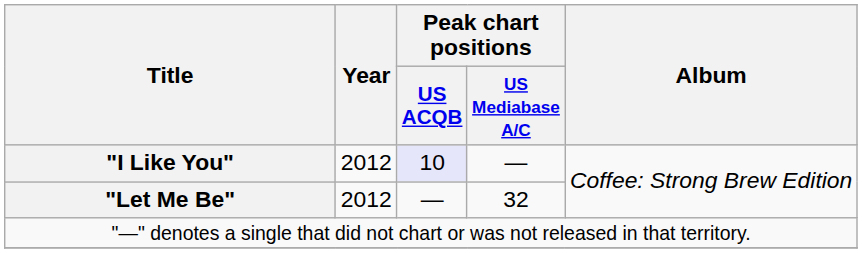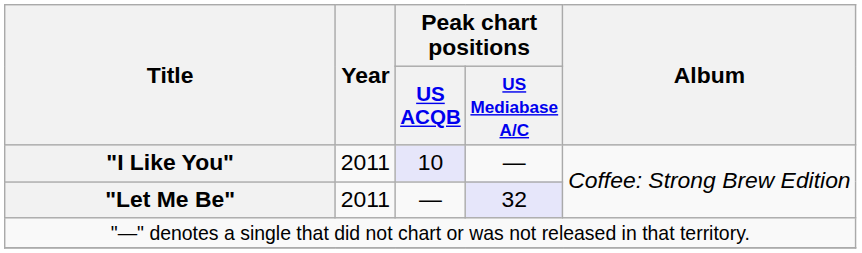"I Like You" | Year: 2012 -> 2011
"Let Me Be" | Year: 2012 -> 2011
"Let Me Be" | Peak chart positions / US Mediabase A/C: no background -> lavender background
